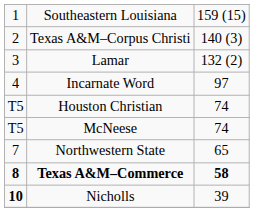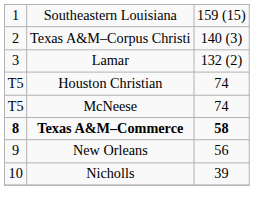- row: 4 | Incarnate Word | 97
- row: 7 | Northwestern State | 65
+ row: 9 | New Orleans | 56
Nicholls | column 1: bold -> normal
